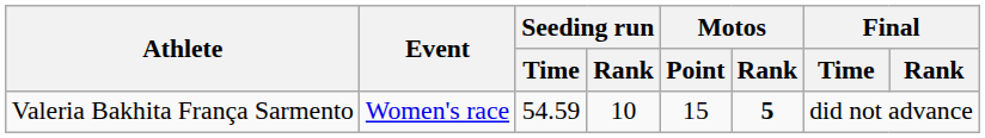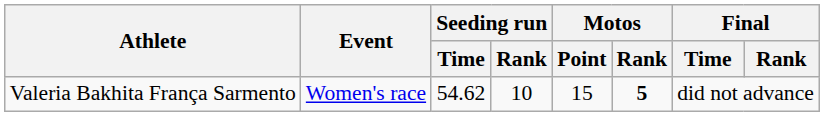Valeria Bakhita França Sarmento | Seeding run / Time: 54.59 -> 54.62
